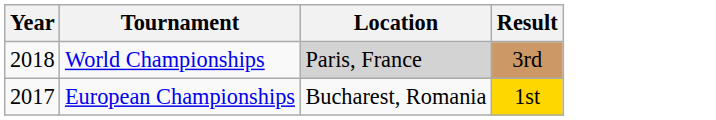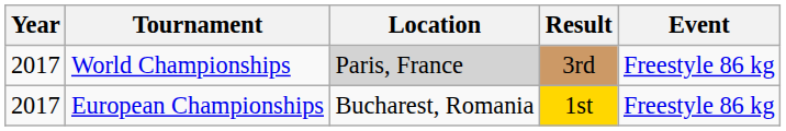+ column: Event | Freestyle 86 kg | Freestyle 86 kg
World Championships | Year: 2018 -> 2017
